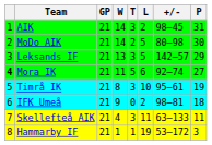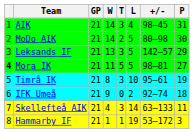AIK | L: 2 -> 4
Mora IK | L: 6 -> 5
Mora IK | +/-: 92–74 -> 98–81
IFK Umeå | +/-: 98–81 -> 92–74
Skellefteå AIK | L: 11 -> 14
